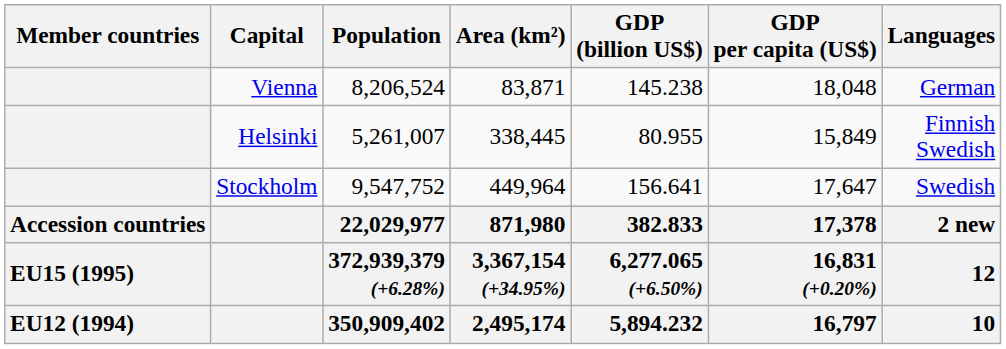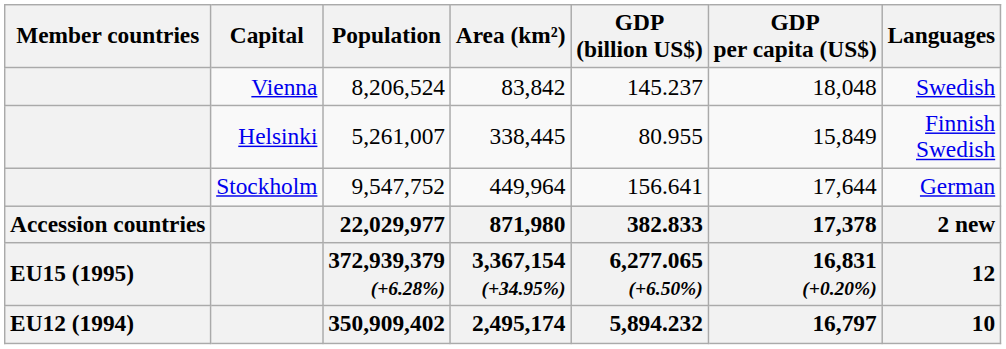Vienna | Area (km²): 83,871 -> 83,842
Vienna | GDP (billion US$): 145.238 -> 145.237
Vienna | Languages: German -> Swedish
Stockholm | GDP per capita (US$): 17,647 -> 17,644
Stockholm | Languages: Swedish -> German
